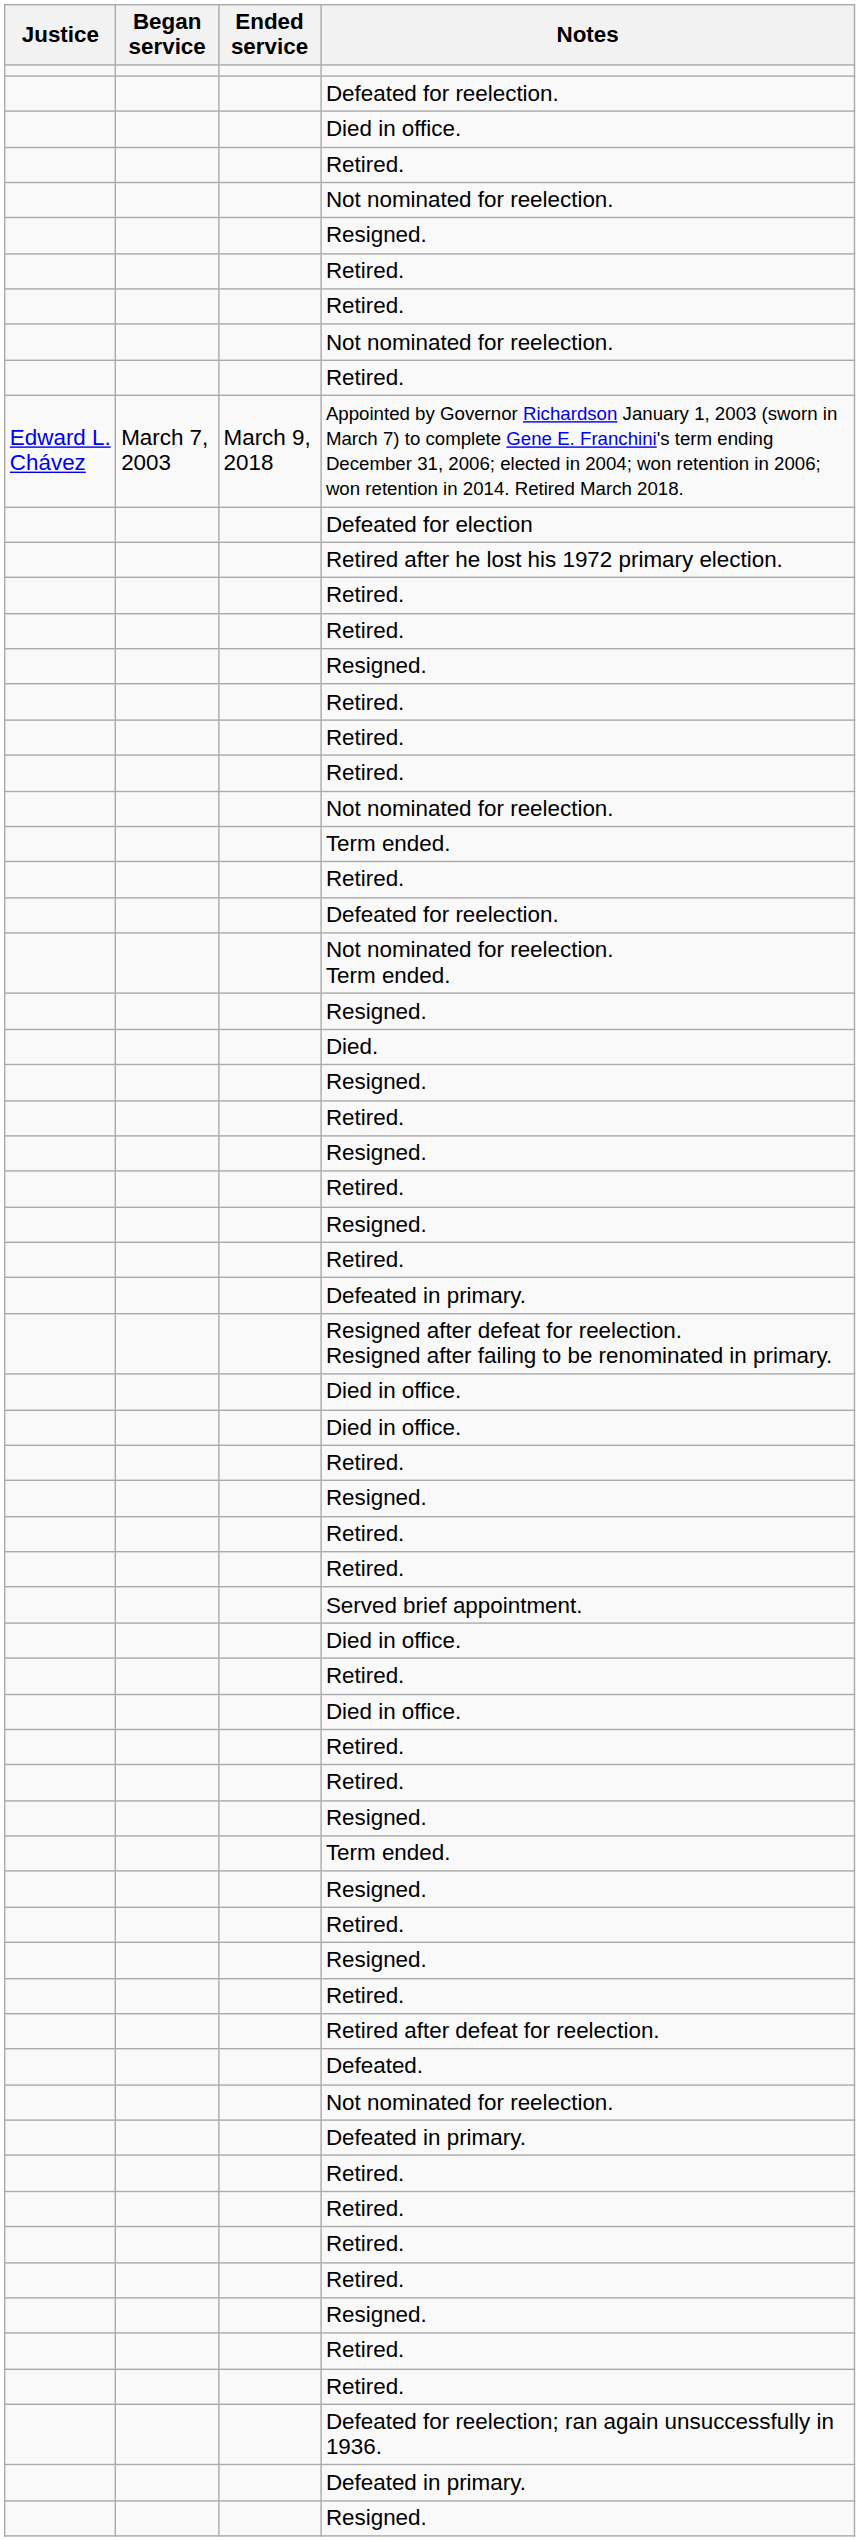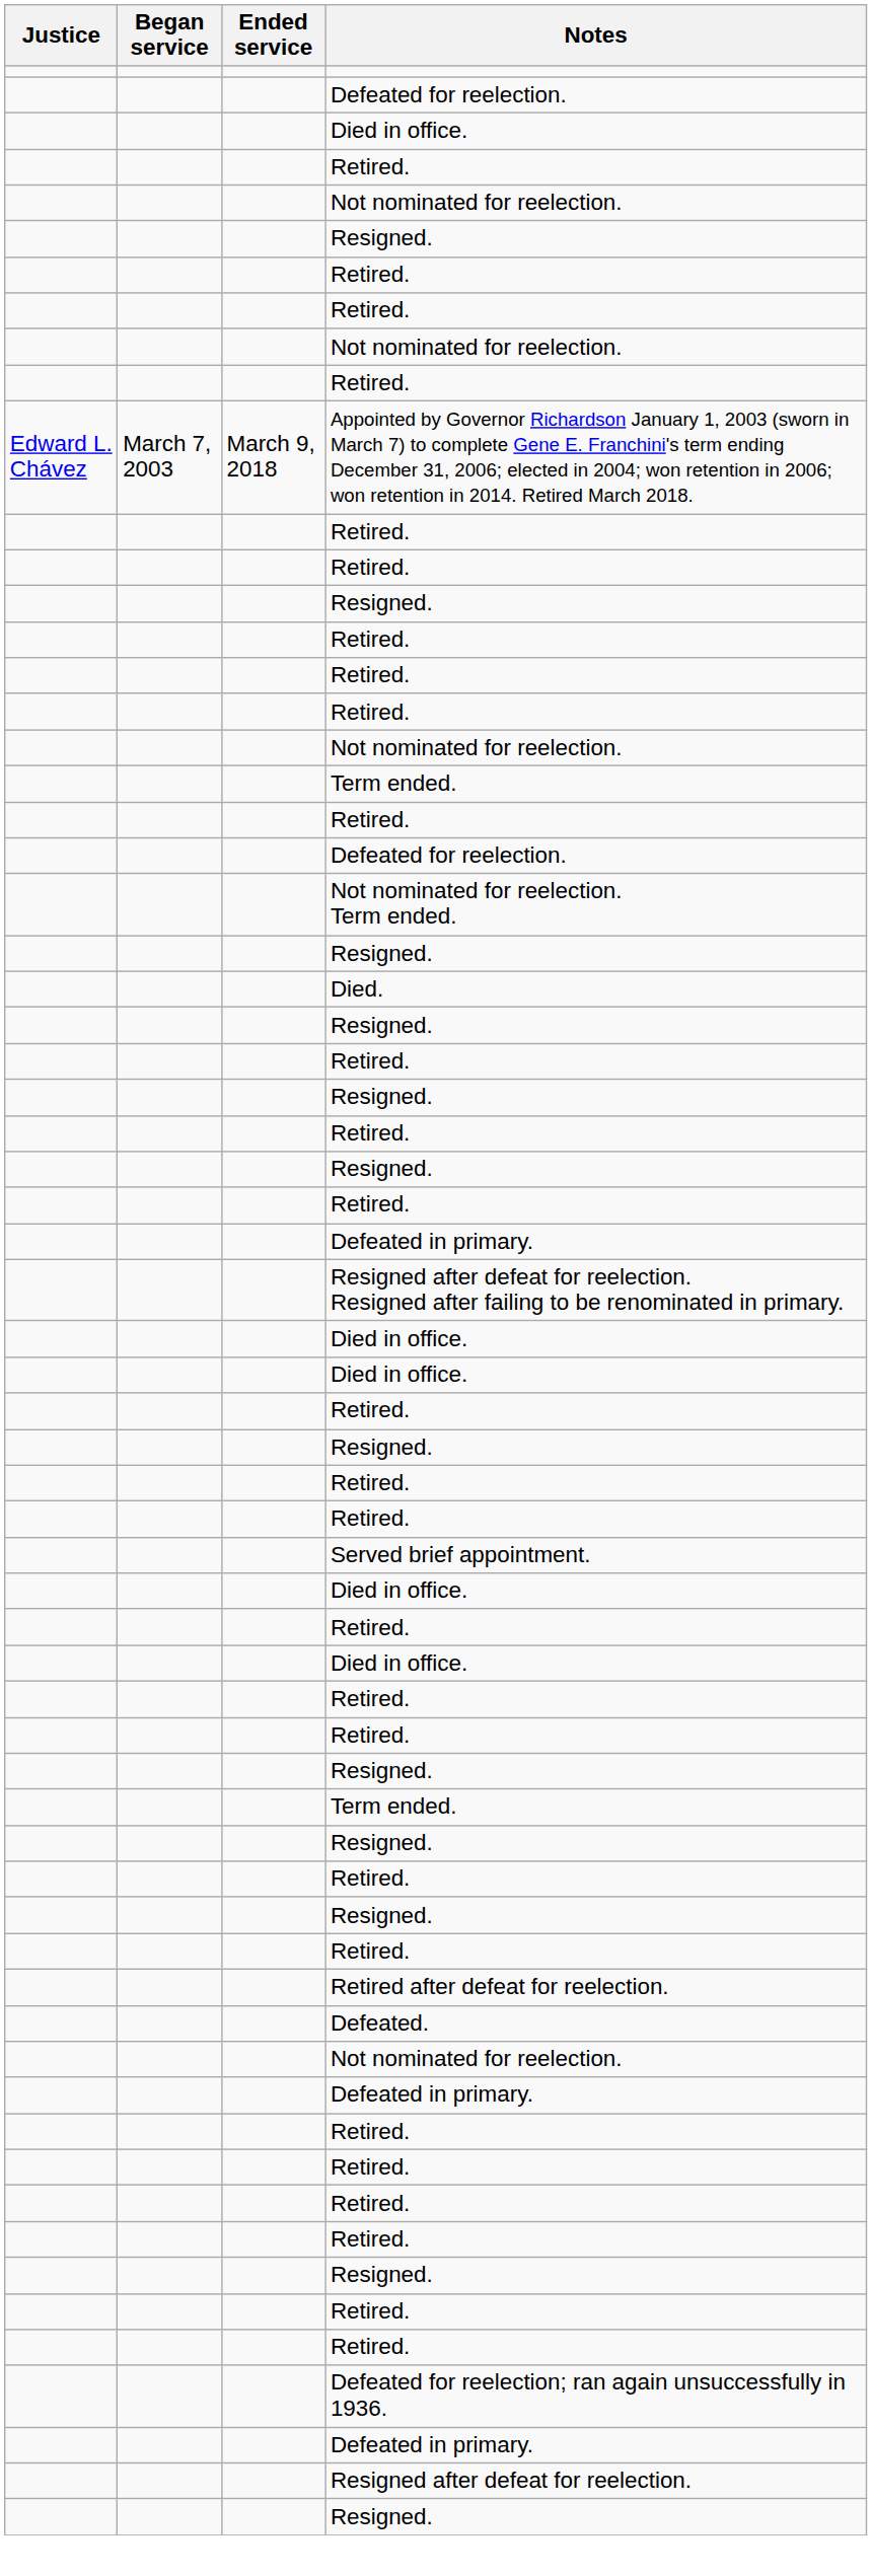- row: Defeated for election
- row: Retired after he lost his 1972 primary election.
+ row: Resigned after defeat for reelection.
